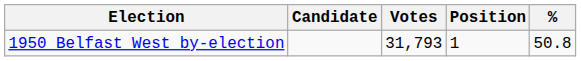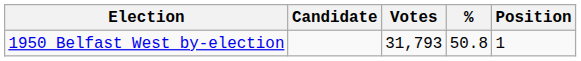columns swapped: % <-> Position
